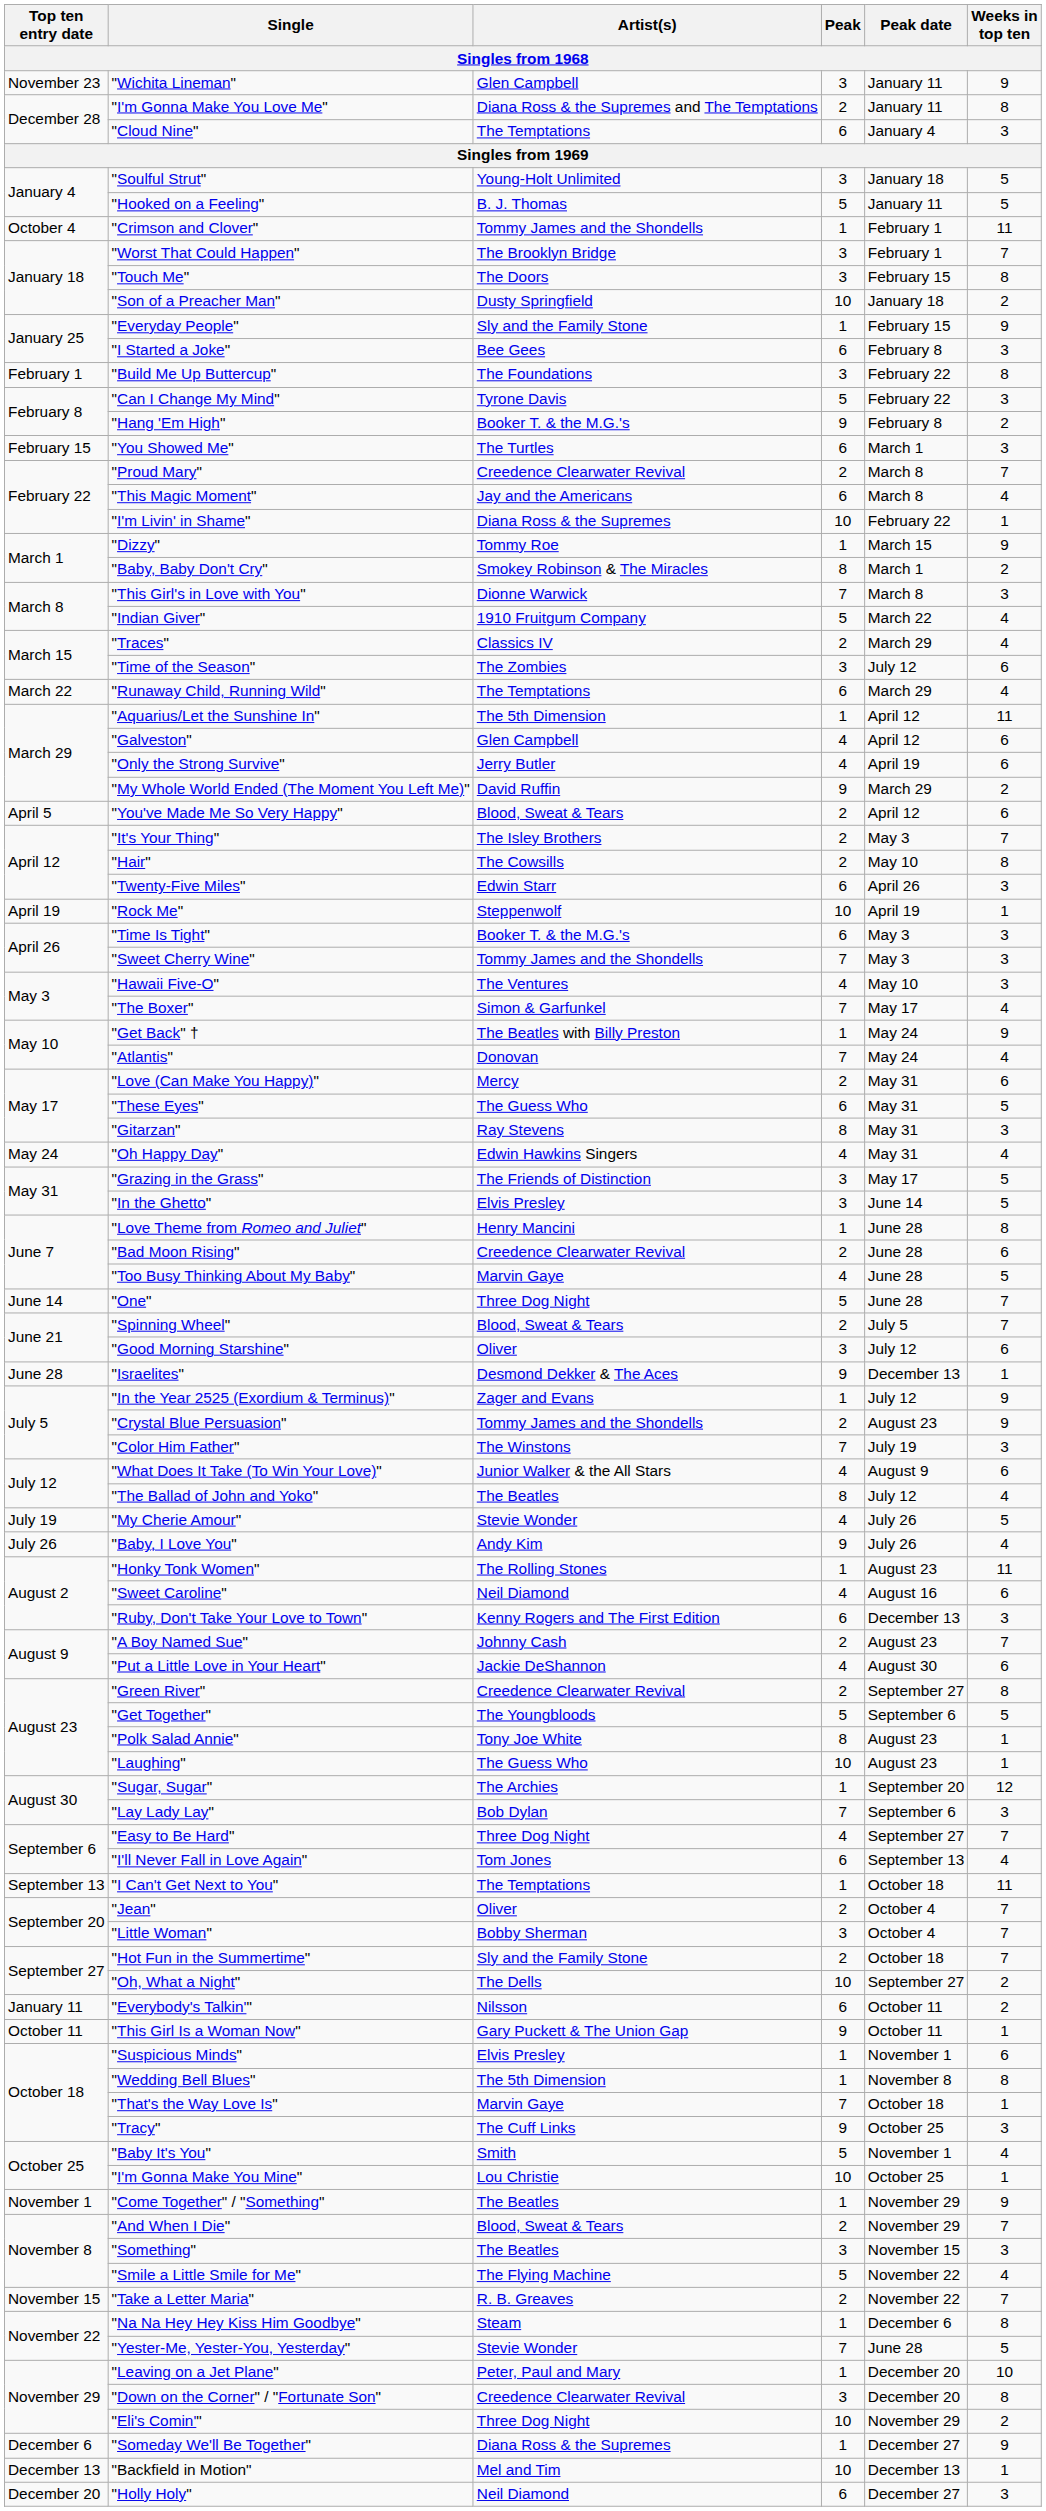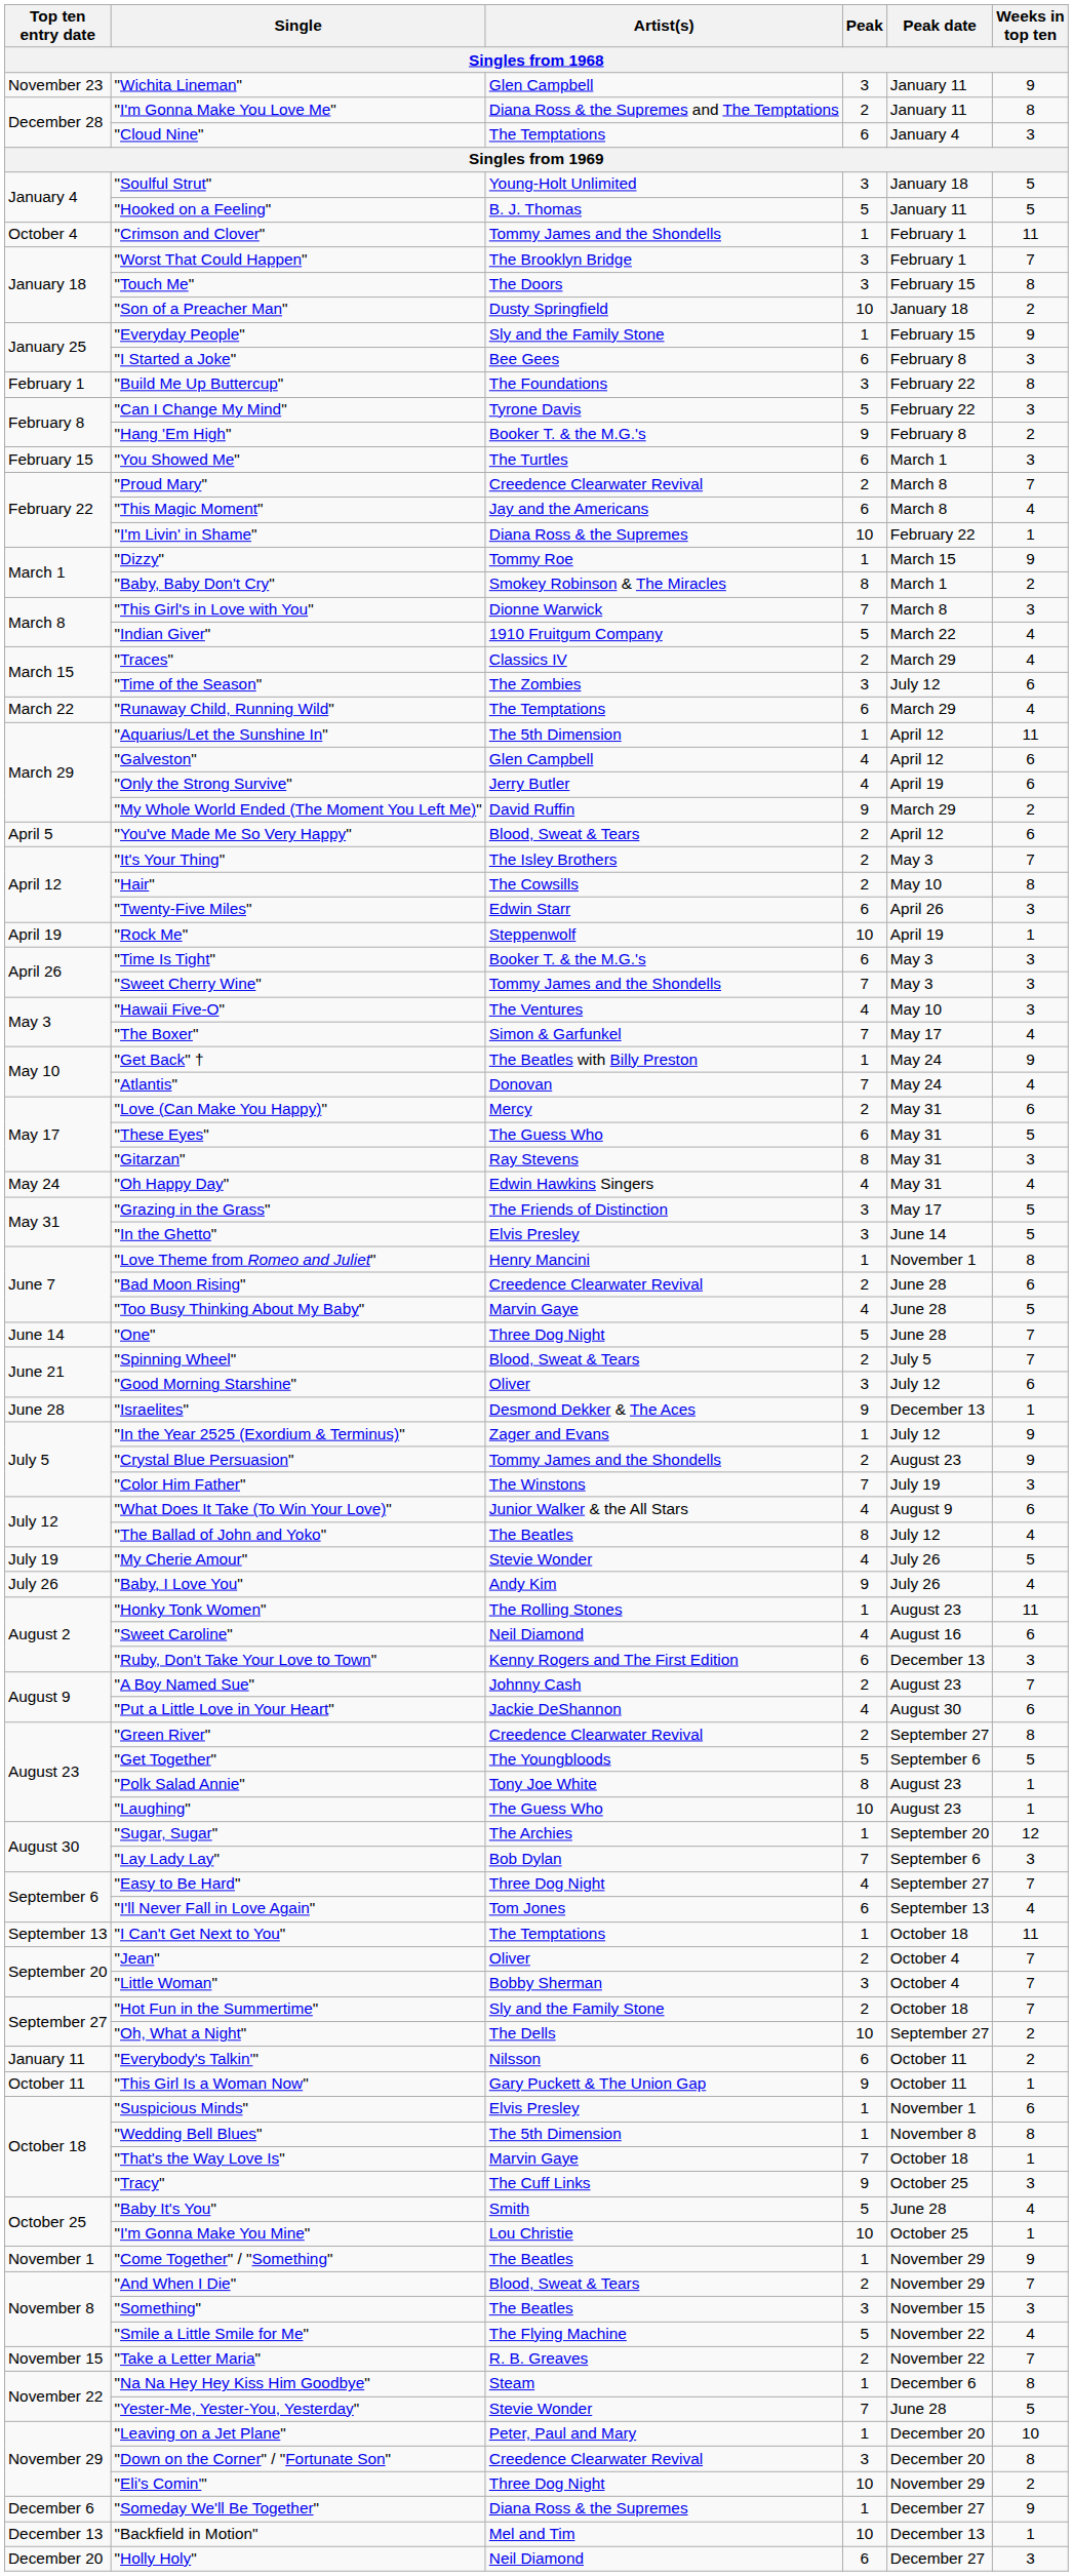"Love Theme from Romeo and Juliet" | Peak date: June 28 -> November 1
"Baby It's You" | Peak date: November 1 -> June 28
